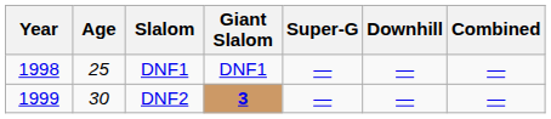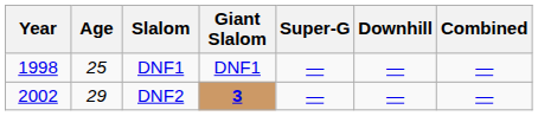DNF2 | Year: 1999 -> 2002
DNF2 | Age: 30 -> 29
